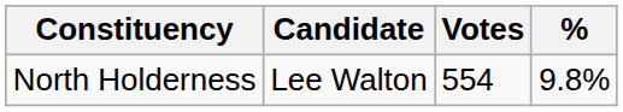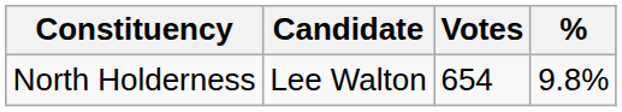North Holderness | Votes: 554 -> 654
